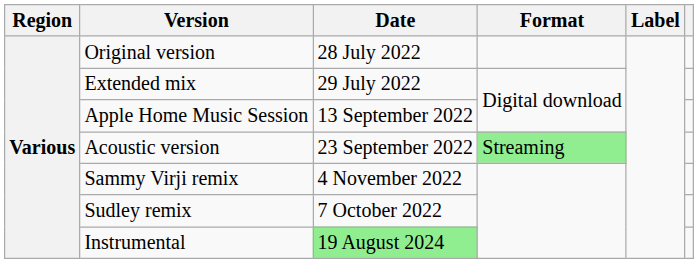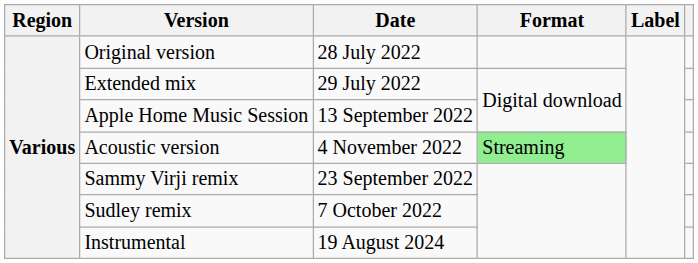Acoustic version | Date: 23 September 2022 -> 4 November 2022
Sammy Virji remix | Date: 4 November 2022 -> 23 September 2022
Instrumental | Date: lightgreen background -> no background
